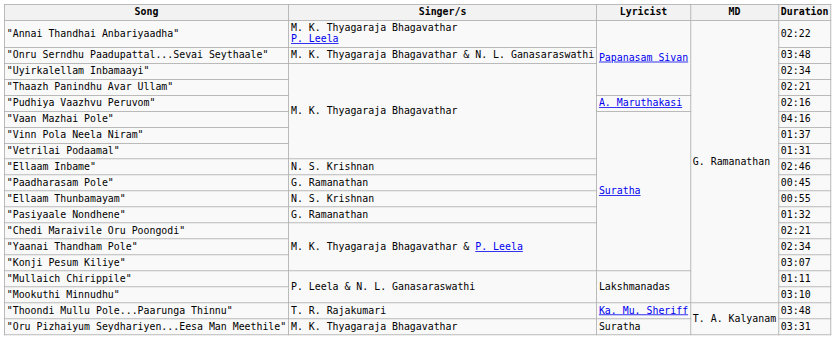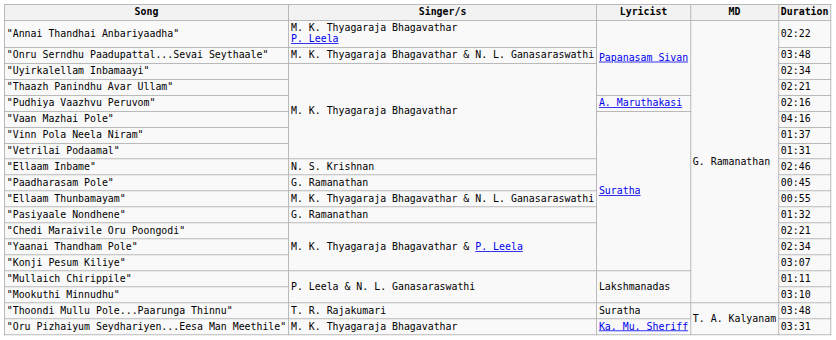"Ellaam Thunbamayam" | Singer/s: N. S. Krishnan -> M. K. Thyagaraja Bhagavathar & N. L. Ganasaraswathi
"Thoondi Mullu Pole...Paarunga Thinnu" | Lyricist: Ka. Mu. Sheriff -> Suratha
"Oru Pizhaiyum Seydhariyen...Eesa Man Meethile" | Lyricist: Suratha -> Ka. Mu. Sheriff
